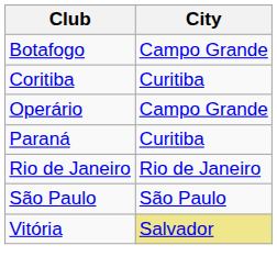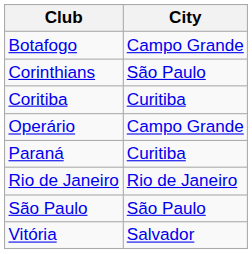+ row: Corinthians | São Paulo
Vitória | City: khaki background -> no background
